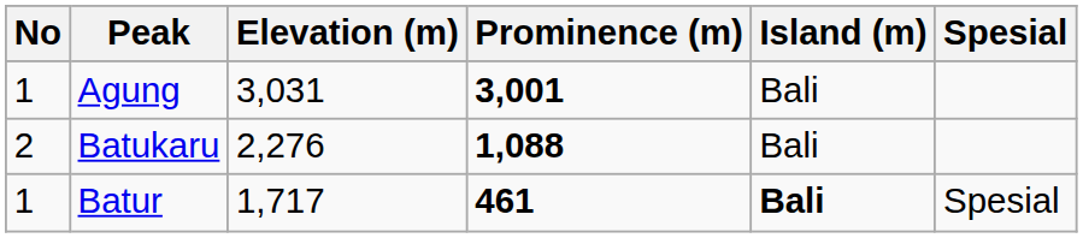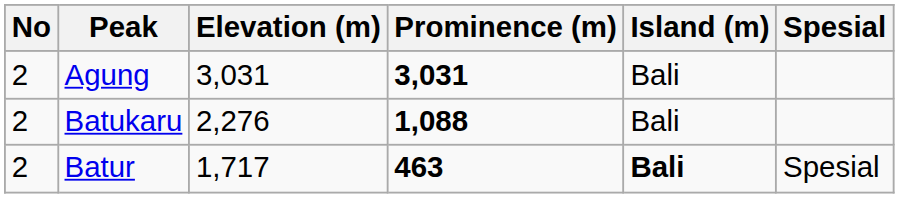Agung | No: 1 -> 2
Agung | Prominence (m): 3,001 -> 3,031
Batur | No: 1 -> 2
Batur | Prominence (m): 461 -> 463
